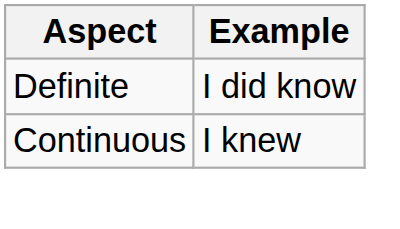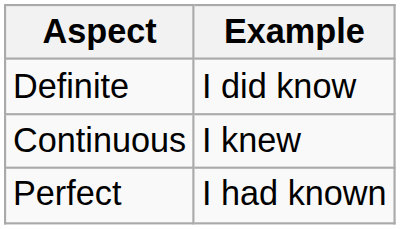+ row: Perfect | I had known
